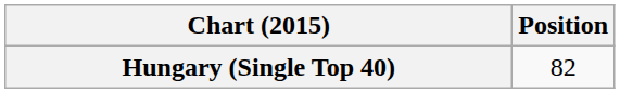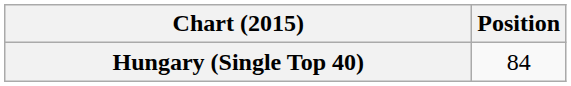Hungary (Single Top 40) | Position: 82 -> 84
